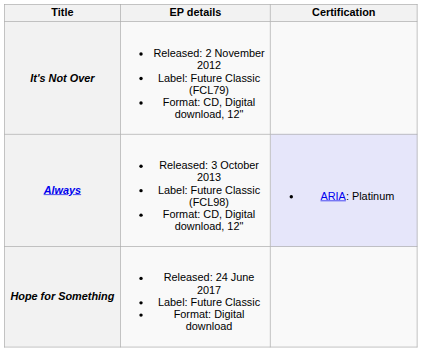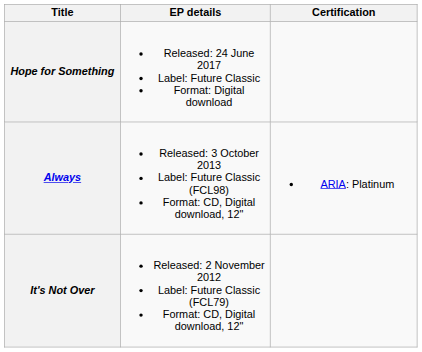rows swapped: It's Not Over <-> Hope for Something
Always | Certification: lavender background -> no background
